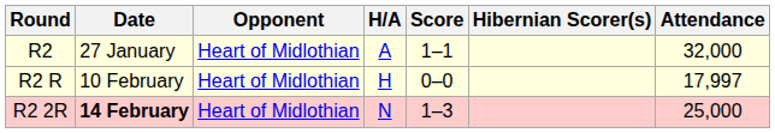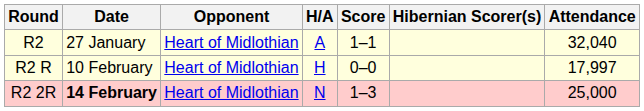R2 | Attendance: 32,000 -> 32,040
